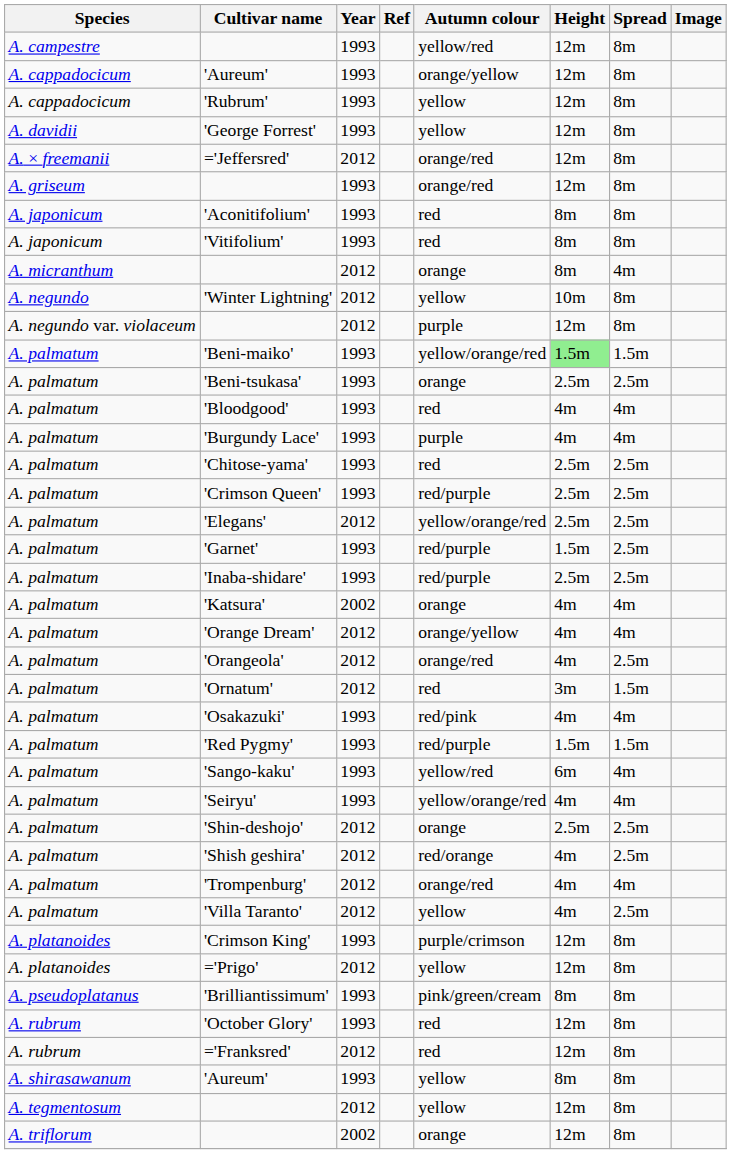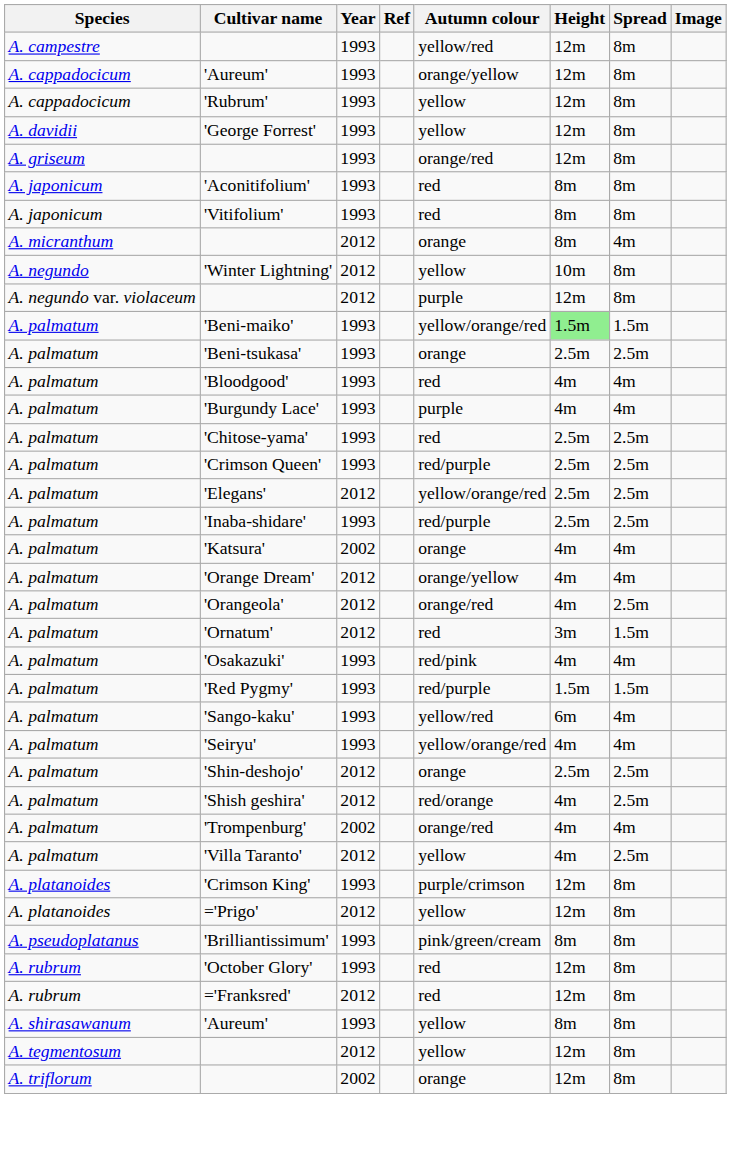- row: A. × freemanii | ='Jeffersred' | 2012 | orange/red | 12m | 8m
- row: A. palmatum | 'Garnet' | 1993 | red/purple | 1.5m | 2.5m
'Trompenburg' | Year: 2012 -> 2002
